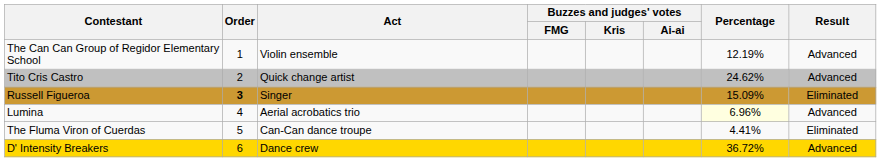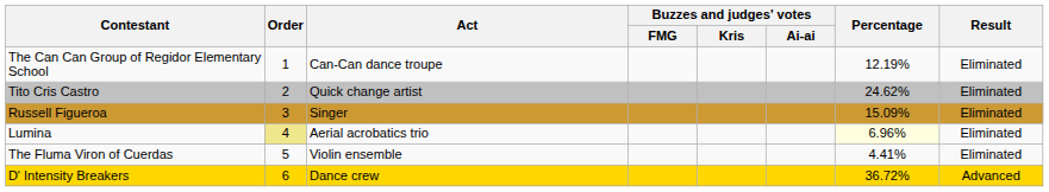The Can Can Group of Regidor Elementary School | Act: Violin ensemble -> Can-Can dance troupe
The Can Can Group of Regidor Elementary School | Result: Advanced -> Eliminated
Tito Cris Castro | Result: Advanced -> Eliminated
Russell Figueroa | Order: bold -> normal
Lumina | Order: no background -> khaki background
Lumina | Result: Advanced -> Eliminated
The Fluma Viron of Cuerdas | Act: Can-Can dance troupe -> Violin ensemble
